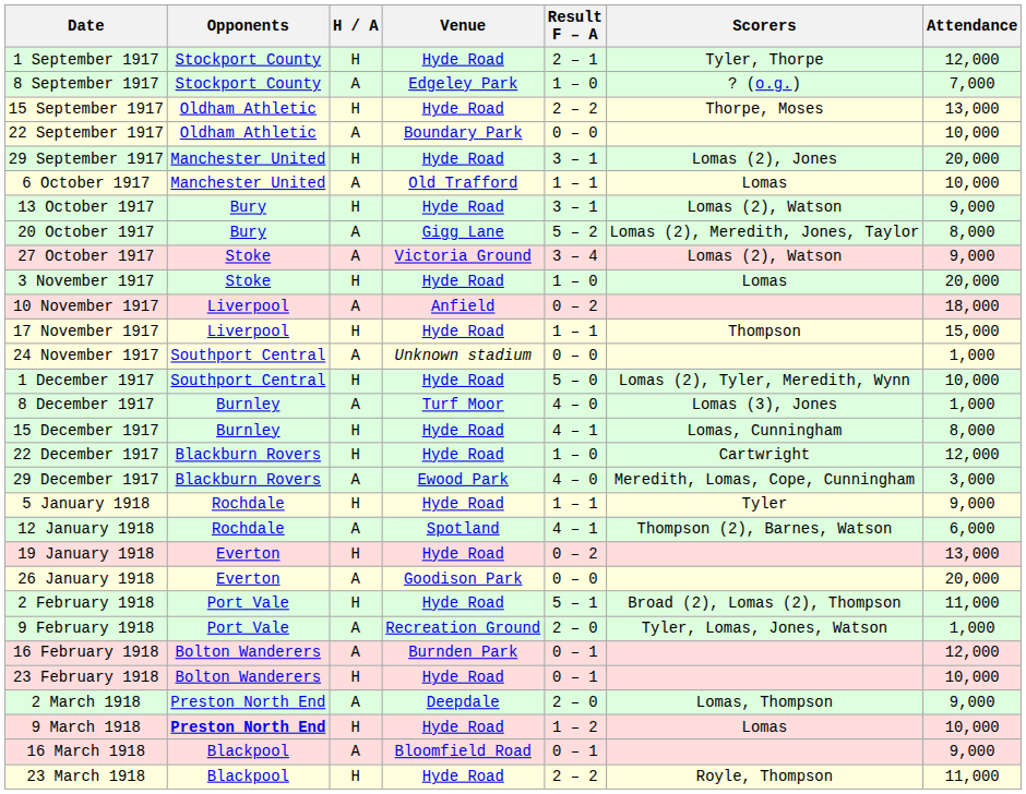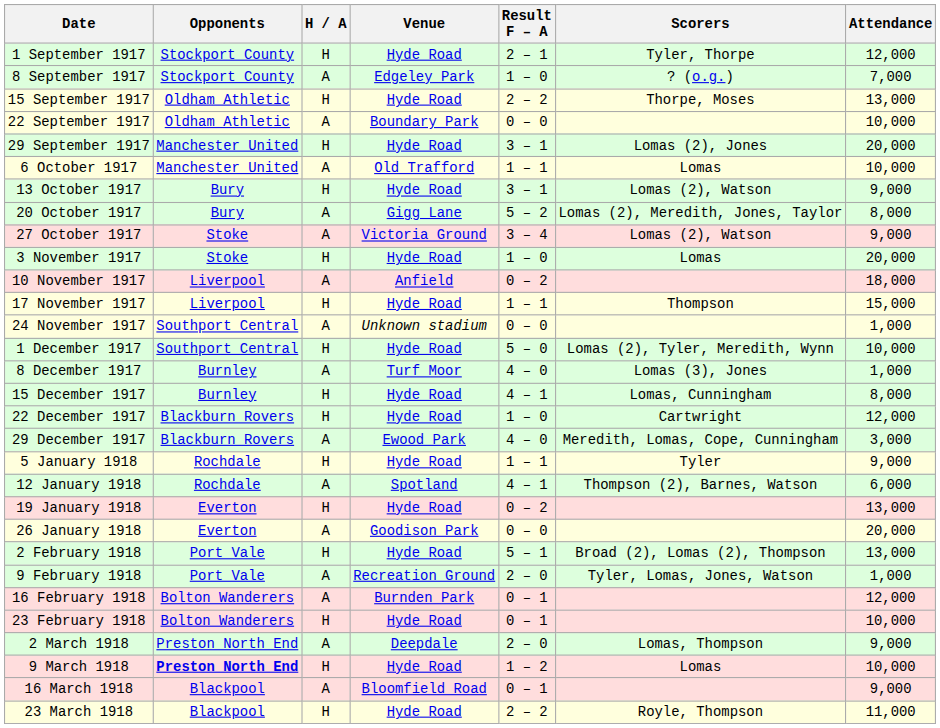2 February 1918 | Attendance: 11,000 -> 13,000
